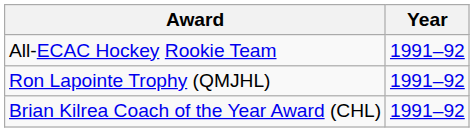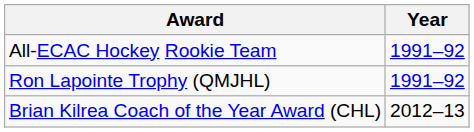Brian Kilrea Coach of the Year Award (CHL) | Year: 1991–92 -> 2012–13
